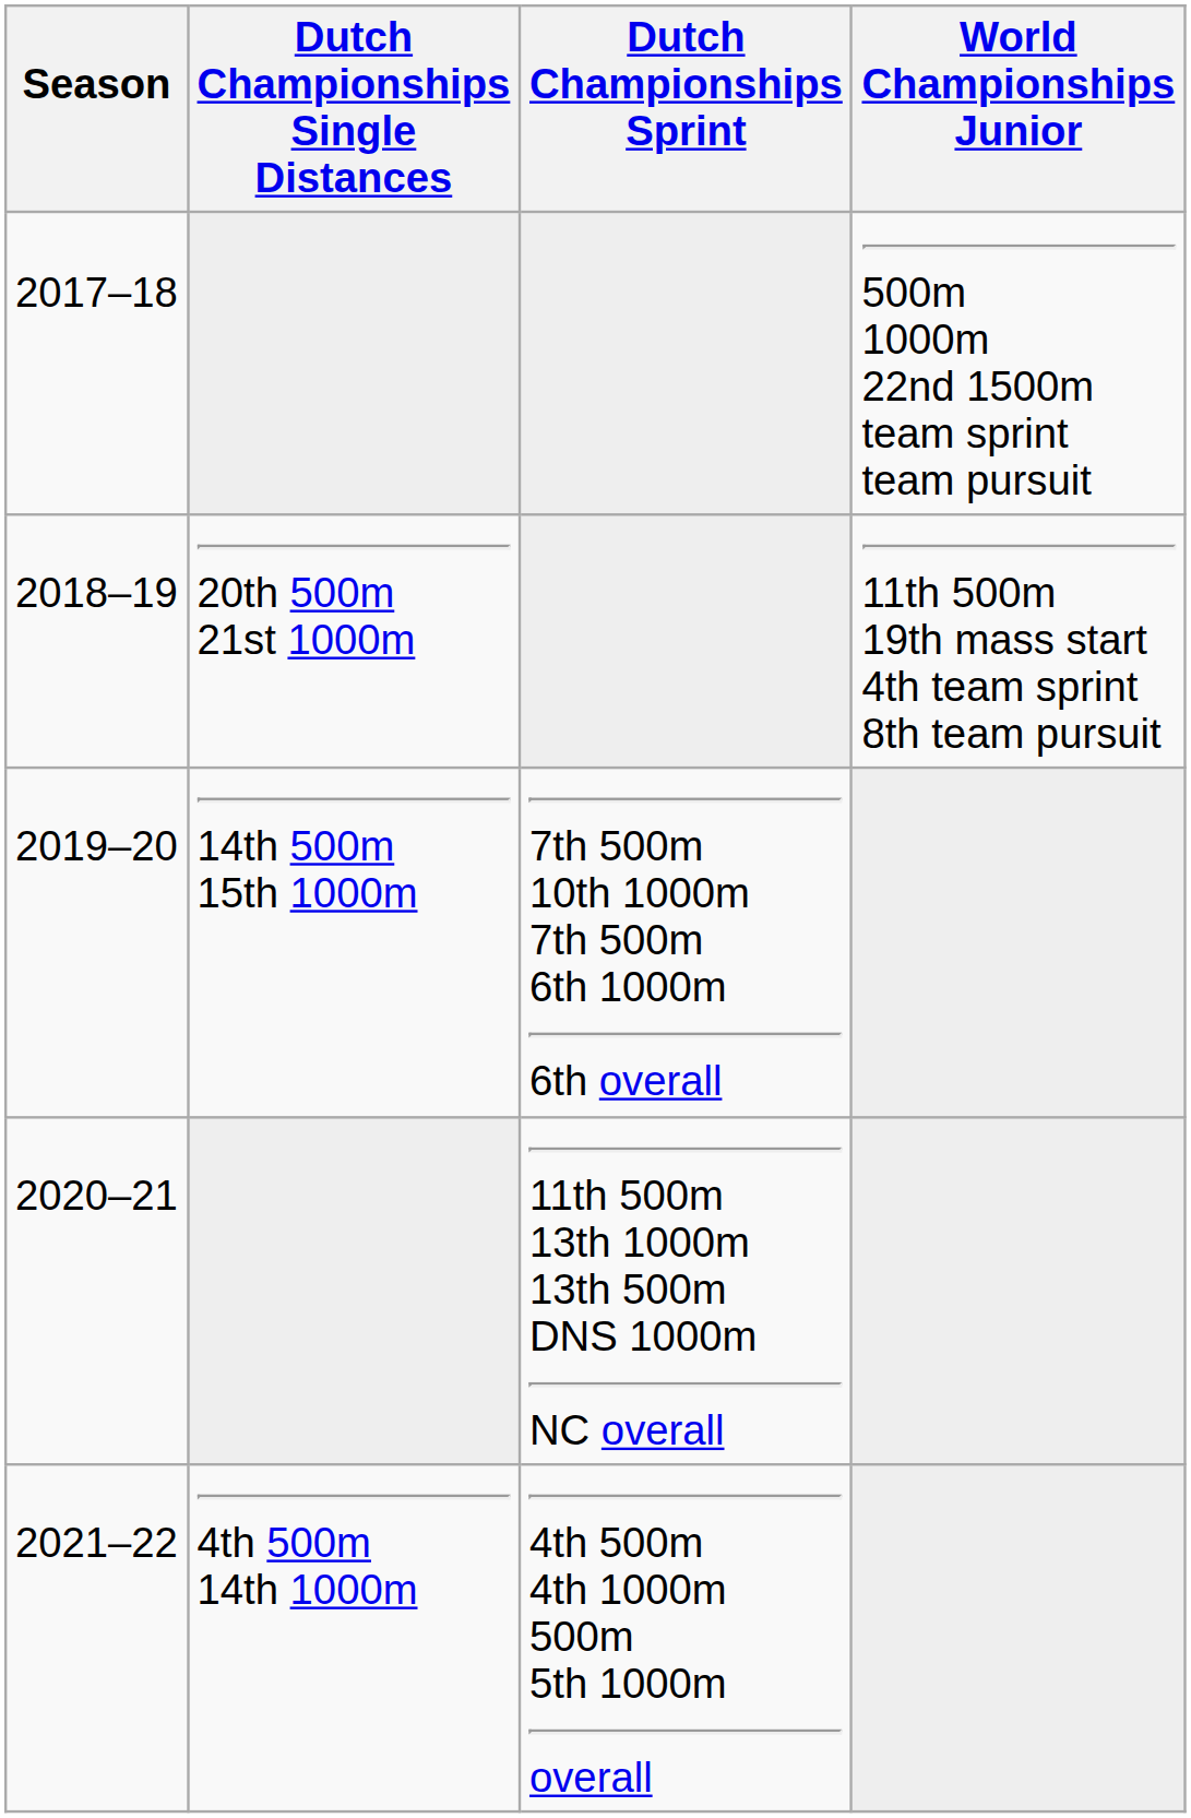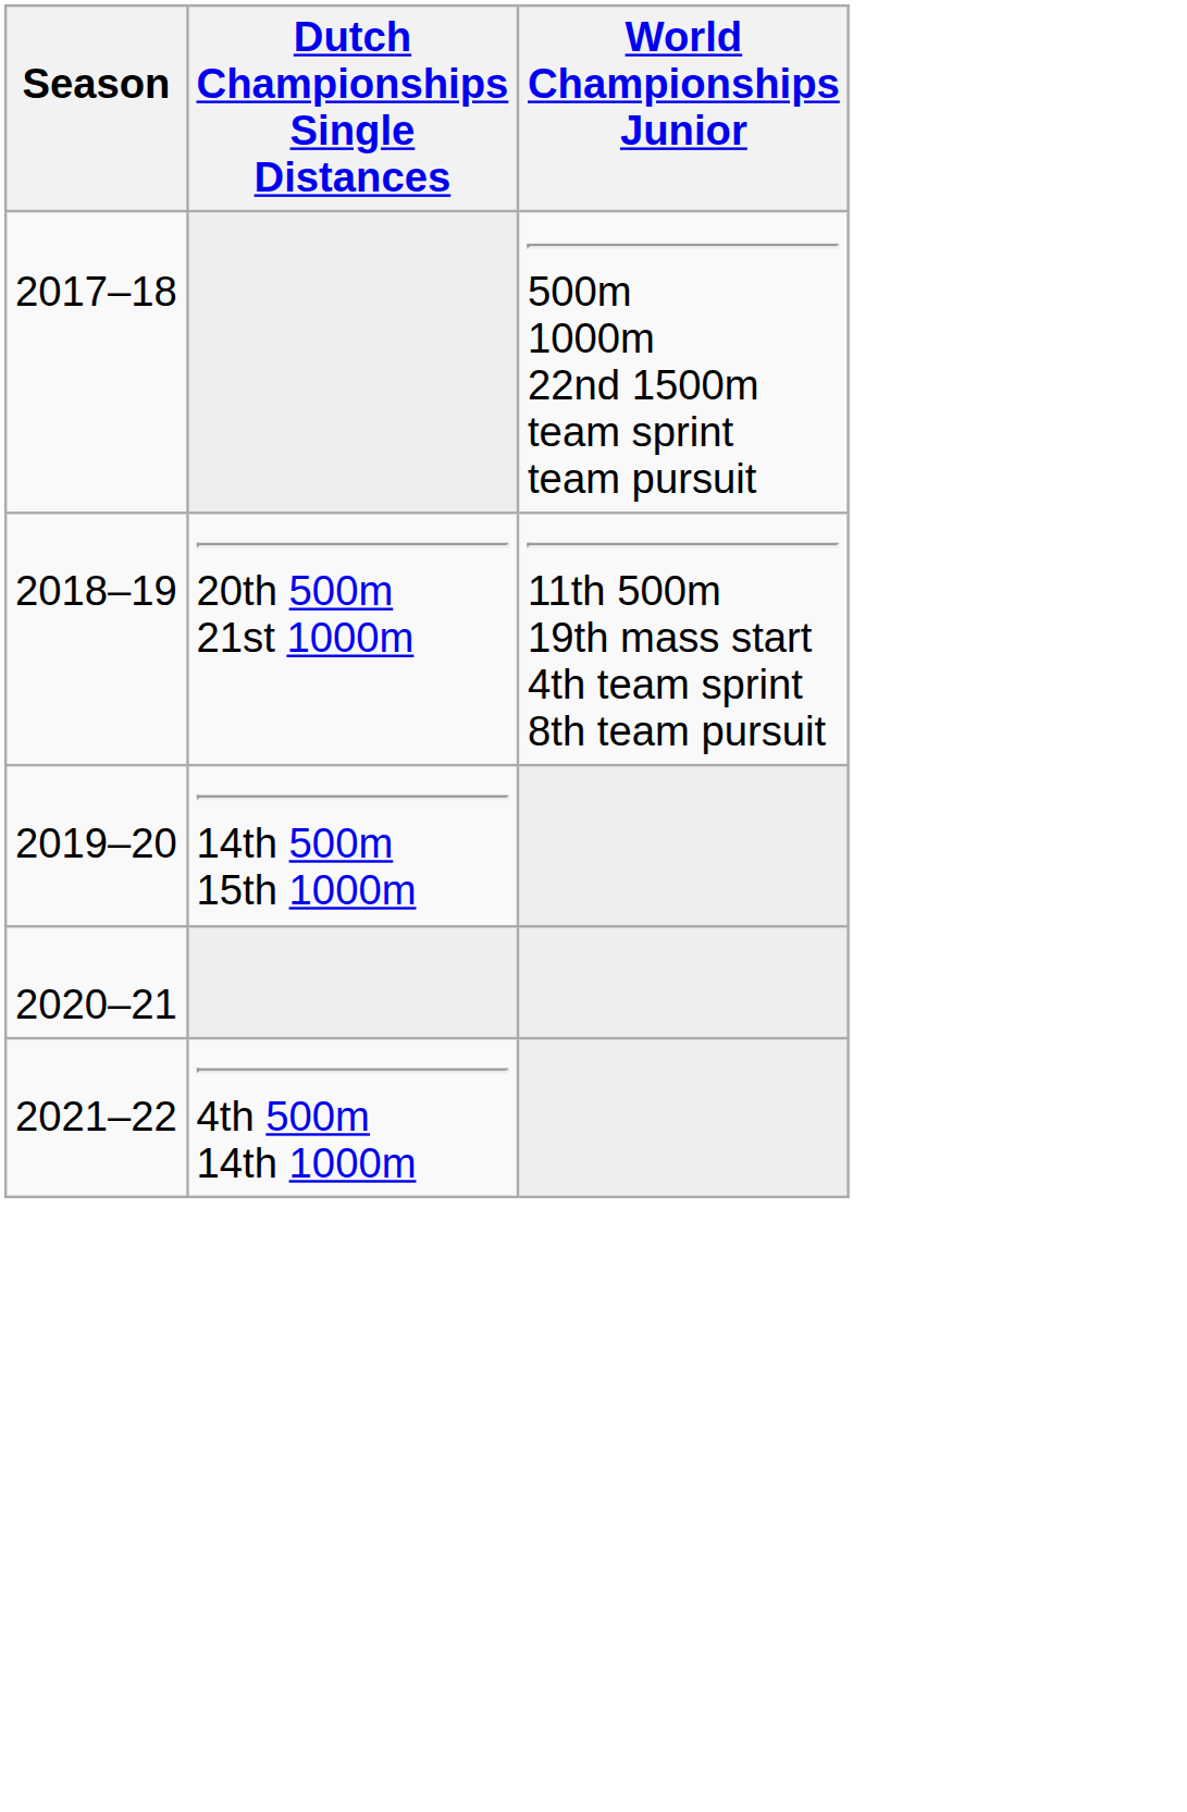- column: Dutch Championships Sprint | 7th 500m 10th 1000m 7th 500m 6th 1000m 6th overall | 11th 500m 13th 1000m 13th 500m DNS 1000m NC overall | 4th 500m 4th 1000m 500m 5th 1000m overall
